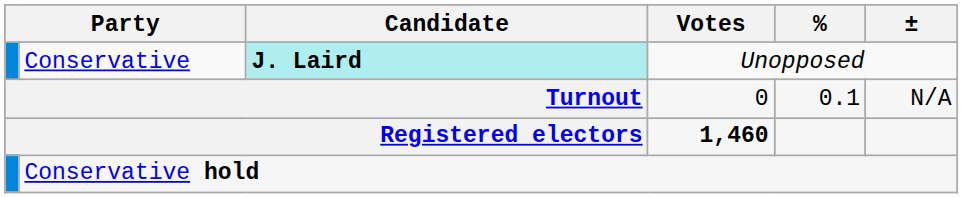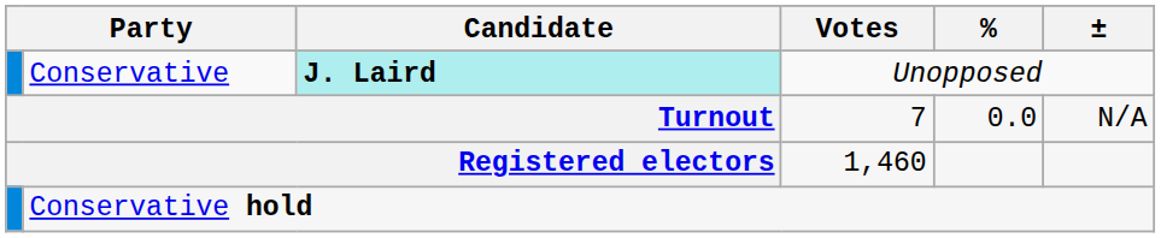Turnout | Votes: 0 -> 7
Turnout | %: 0.1 -> 0.0
Registered electors | Votes: bold -> normal
